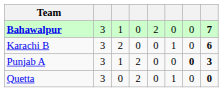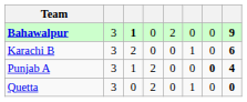Bahawalpur | column 3: normal -> bold
Bahawalpur | column 8: 7 -> 9
Punjab A | column 8: 3 -> 4
